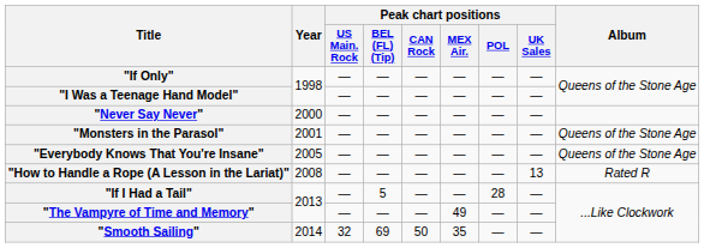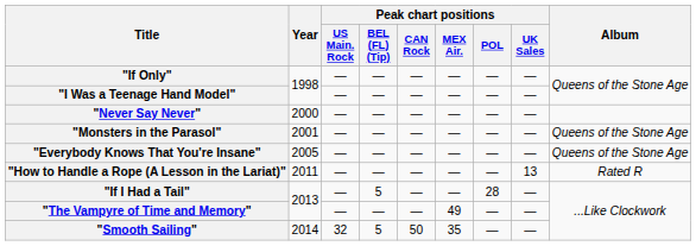"How to Handle a Rope (A Lesson in the Lariat)" | Year: 2008 -> 2011
"Smooth Sailing" | Peak chart positions / BEL (FL) (Tip): 69 -> 5
